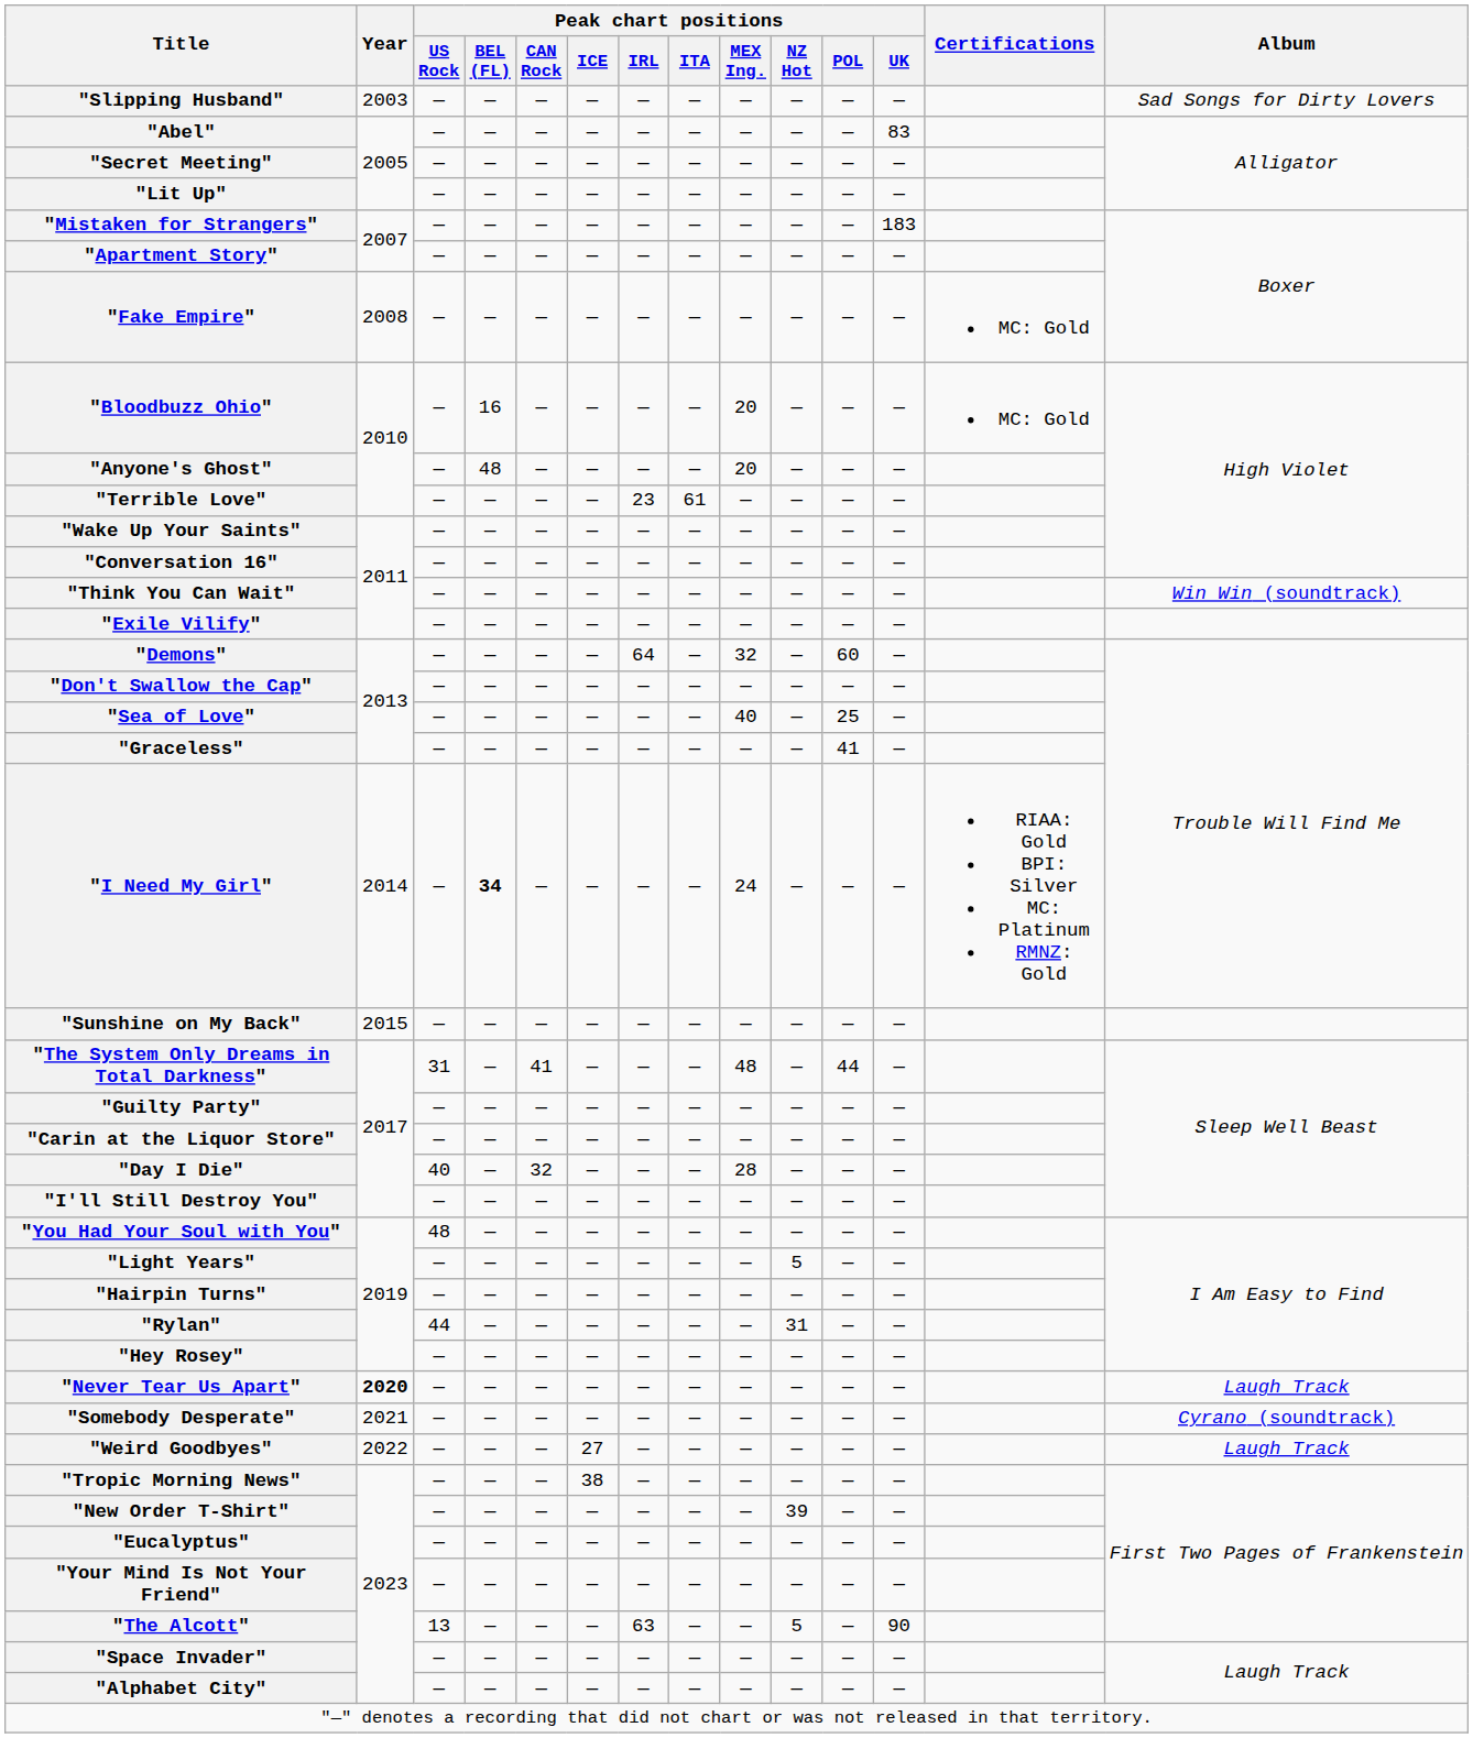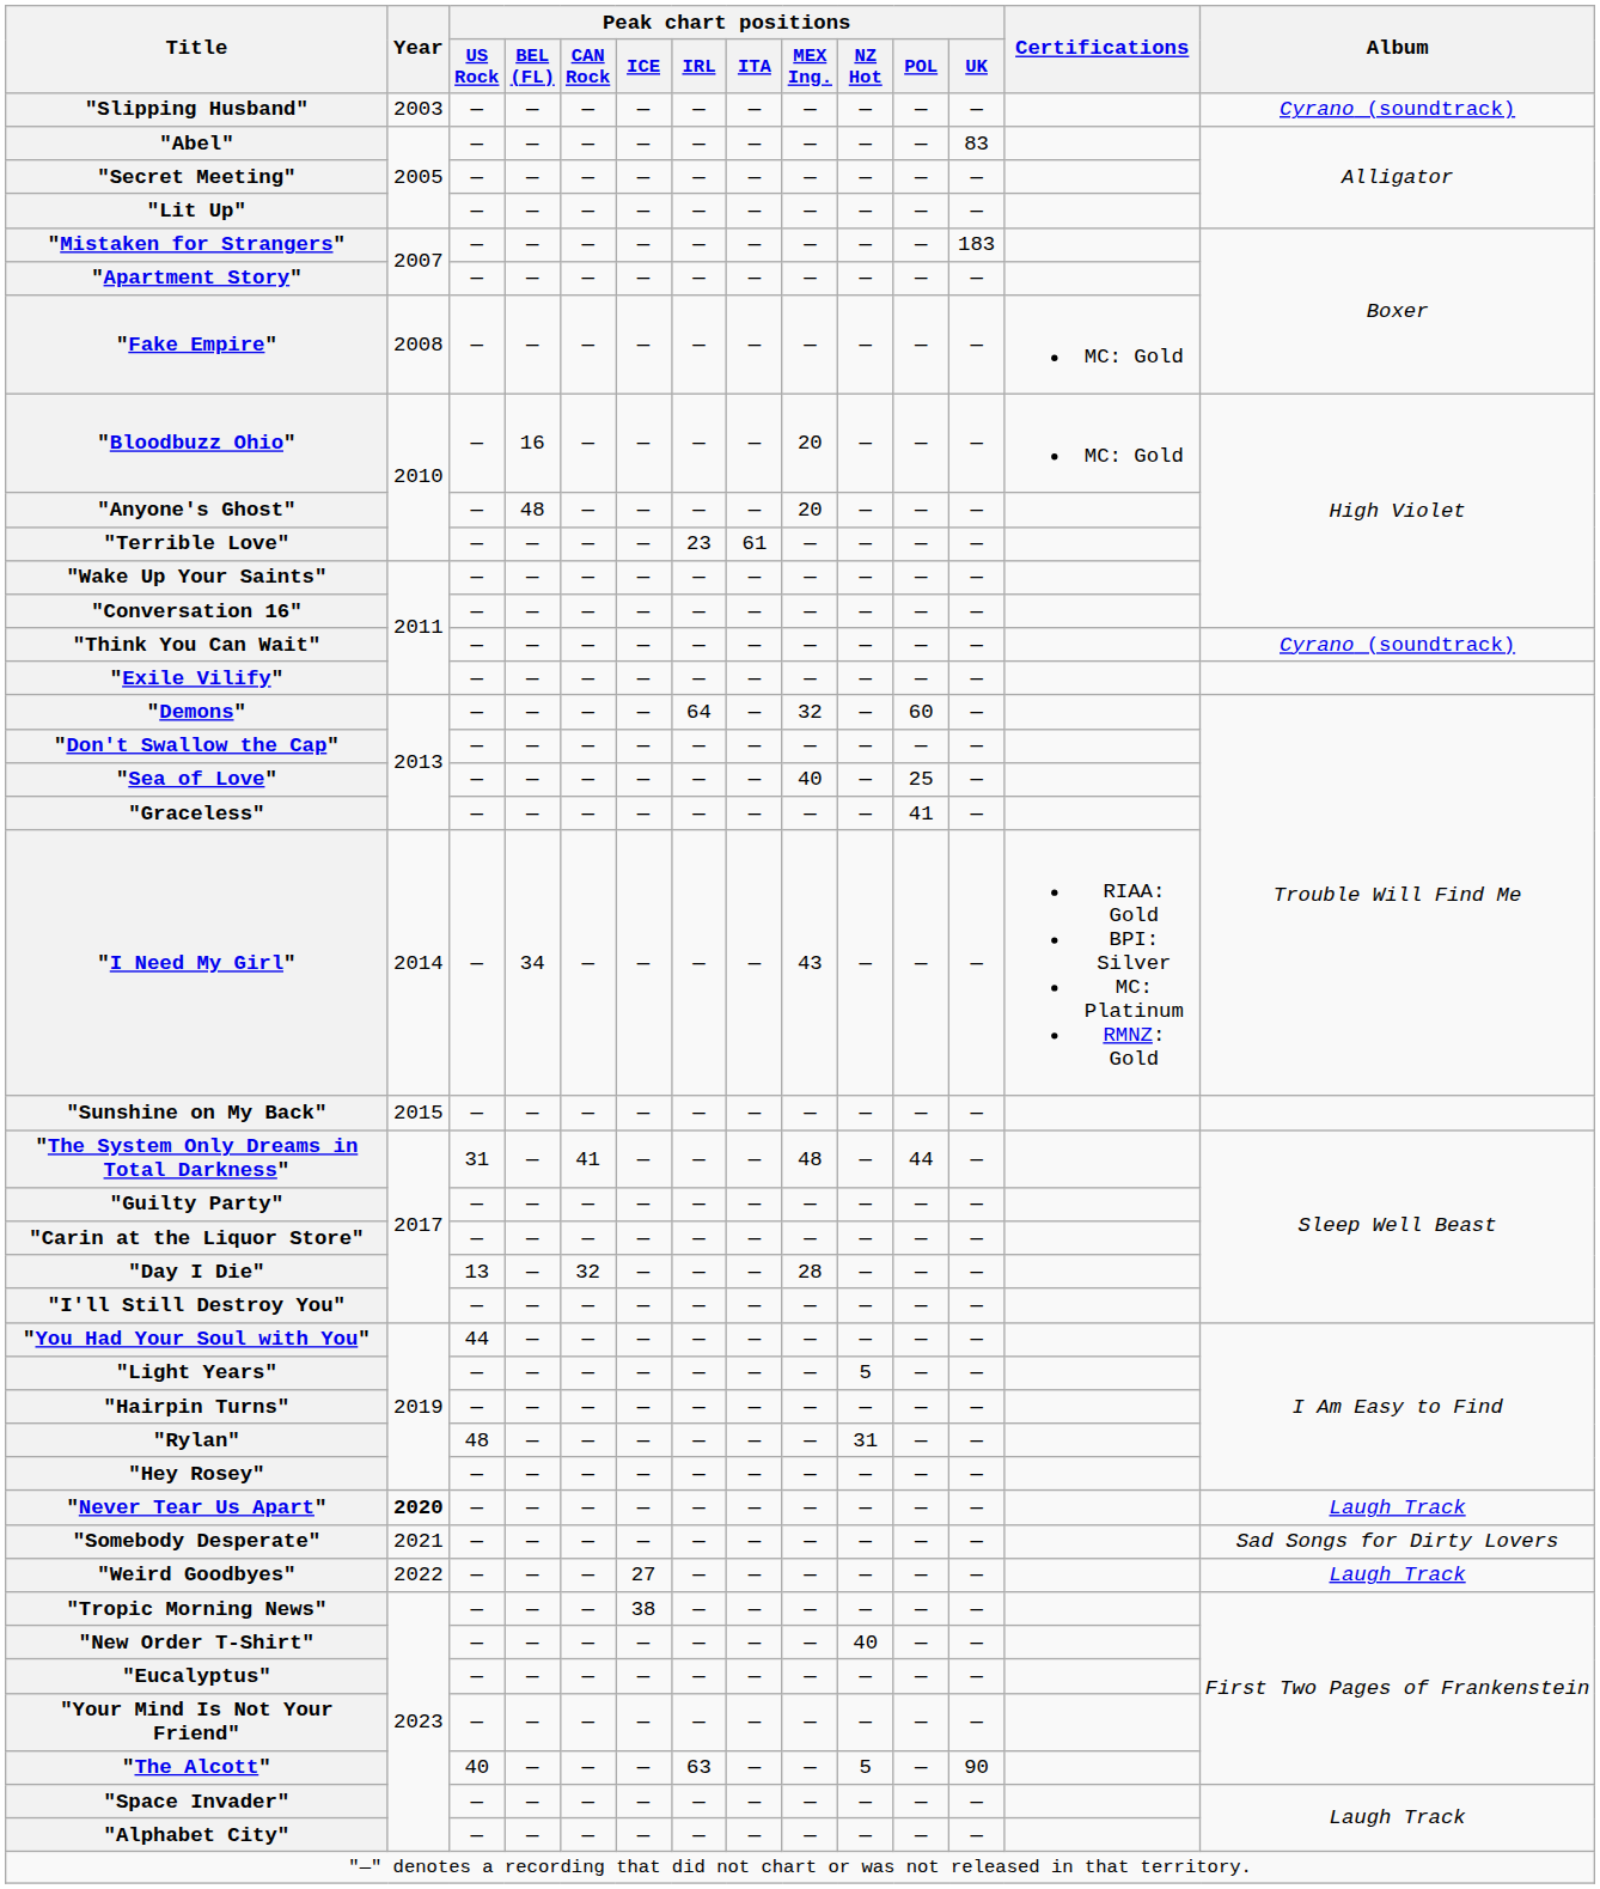"Slipping Husband" | Album: Sad Songs for Dirty Lovers -> Cyrano (soundtrack)
"Think You Can Wait" | Album: Win Win (soundtrack) -> Cyrano (soundtrack)
"I Need My Girl" | Peak chart positions / BEL (FL): bold -> normal
"I Need My Girl" | Peak chart positions / MEX Ing.: 24 -> 43
"Day I Die" | Peak chart positions / US Rock: 40 -> 13
"You Had Your Soul with You" | Peak chart positions / US Rock: 48 -> 44
"Rylan" | Peak chart positions / US Rock: 44 -> 48
"Somebody Desperate" | Album: Cyrano (soundtrack) -> Sad Songs for Dirty Lovers
"New Order T-Shirt" | Peak chart positions / NZ Hot: 39 -> 40
"The Alcott" | Peak chart positions / US Rock: 13 -> 40
